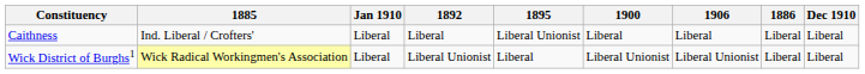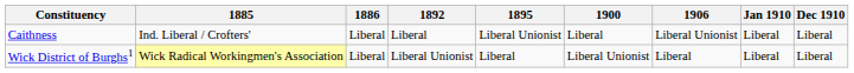columns swapped: 1886 <-> Jan 1910
Caithness | 1906: Liberal -> Liberal Unionist
Wick District of Burghs1 | 1906: Liberal Unionist -> Liberal
